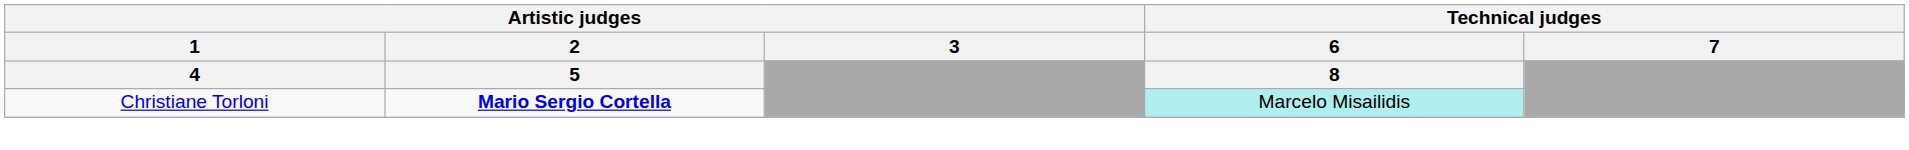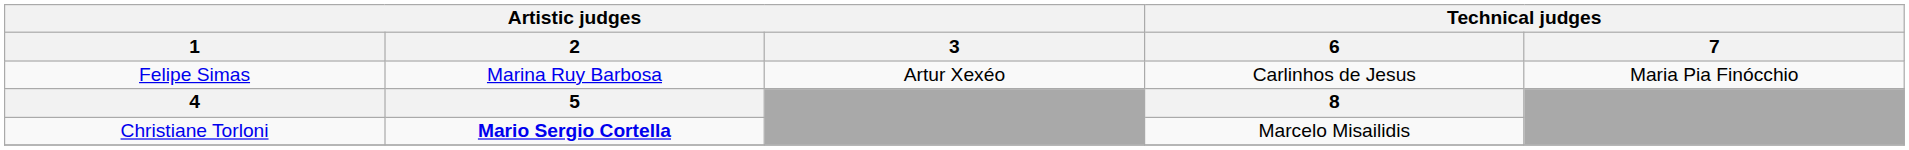+ row: Felipe Simas | Marina Ruy Barbosa | Artur Xexéo | Carlinhos de Jesus | Maria Pia Finócchio
Christiane Torloni | Technical judges / 6: paleturquoise background -> no background
